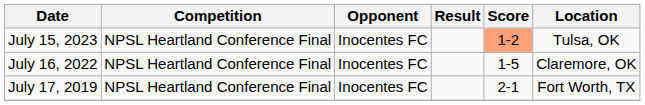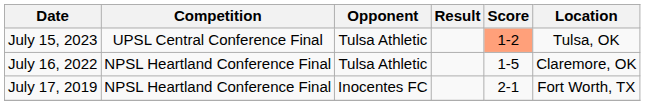July 15, 2023 | Competition: NPSL Heartland Conference Final -> UPSL Central Conference Final
July 15, 2023 | Opponent: Inocentes FC -> Tulsa Athletic
July 16, 2022 | Opponent: Inocentes FC -> Tulsa Athletic
